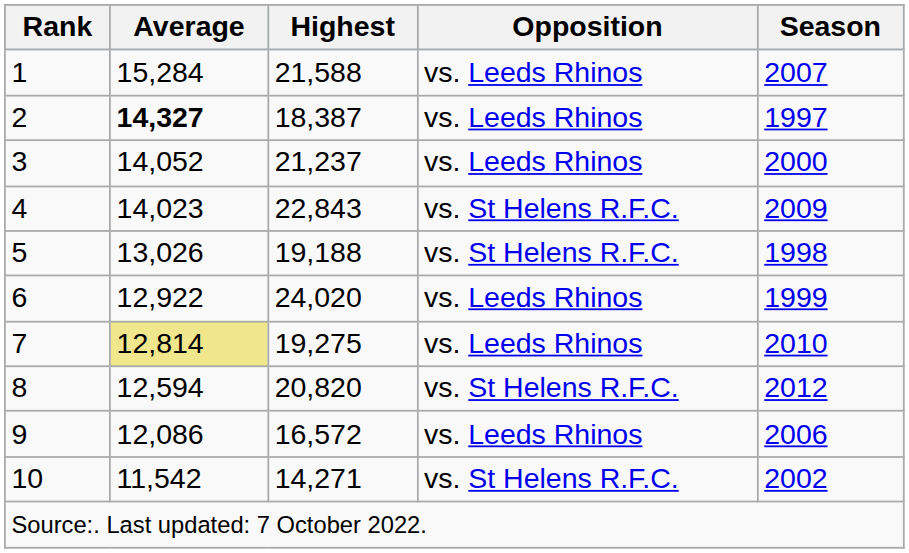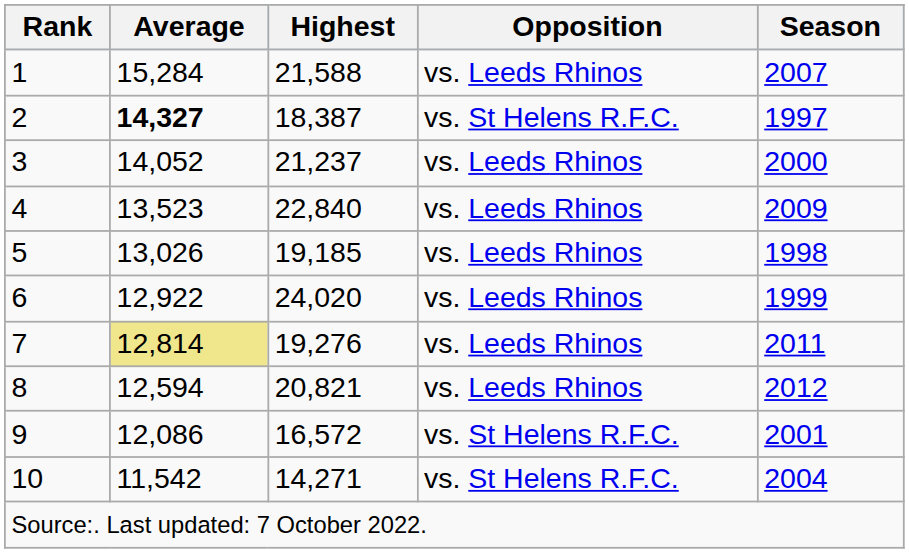2 | Opposition: vs. Leeds Rhinos -> vs. St Helens R.F.C.
4 | Average: 14,023 -> 13,523
4 | Highest: 22,843 -> 22,840
4 | Opposition: vs. St Helens R.F.C. -> vs. Leeds Rhinos
5 | Highest: 19,188 -> 19,185
5 | Opposition: vs. St Helens R.F.C. -> vs. Leeds Rhinos
7 | Highest: 19,275 -> 19,276
7 | Season: 2010 -> 2011
8 | Highest: 20,820 -> 20,821
8 | Opposition: vs. St Helens R.F.C. -> vs. Leeds Rhinos
9 | Opposition: vs. Leeds Rhinos -> vs. St Helens R.F.C.
9 | Season: 2006 -> 2001
10 | Season: 2002 -> 2004
